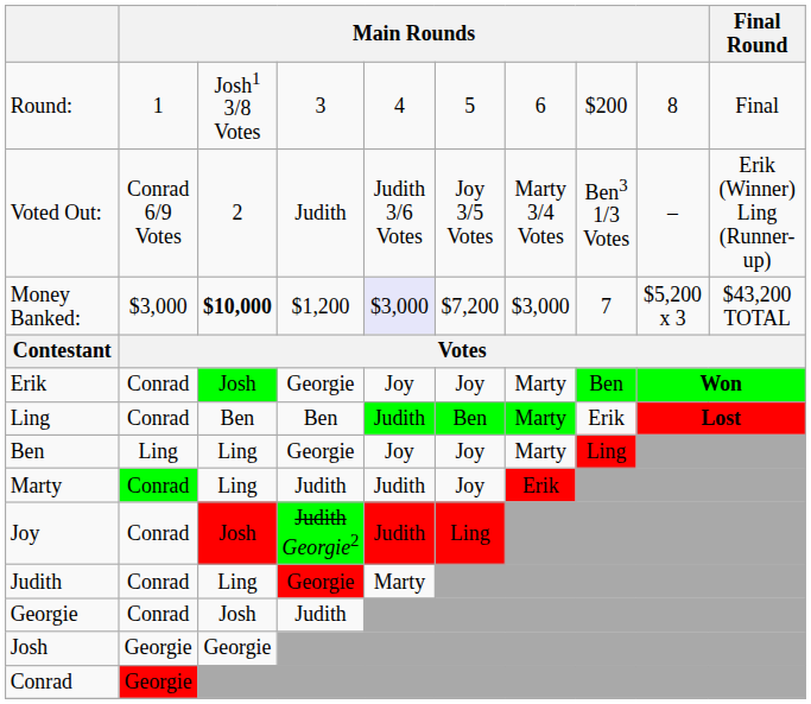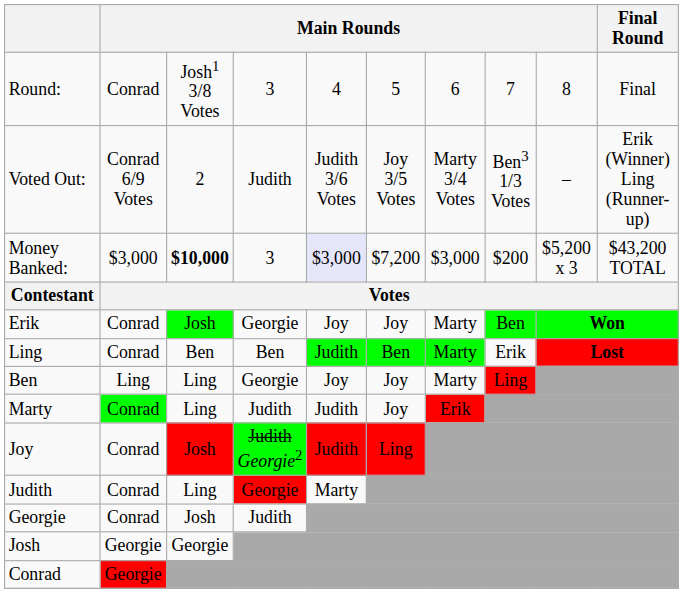Round: | column 2: 1 -> Conrad
Round: | column 8: $200 -> 7
Money Banked: | column 4: $1,200 -> 3
Money Banked: | column 8: 7 -> $200
